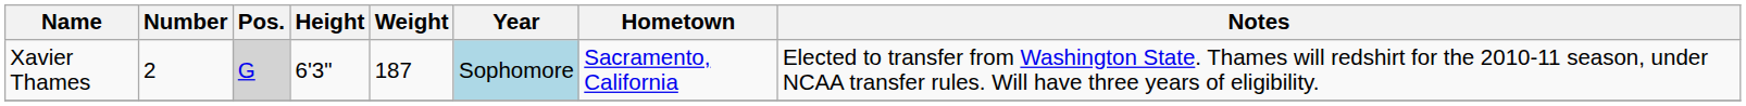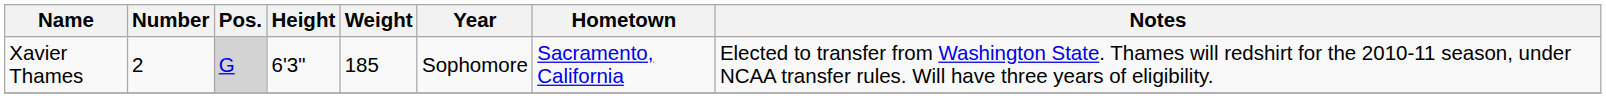Xavier Thames | Weight: 187 -> 185
Xavier Thames | Year: lightblue background -> no background
